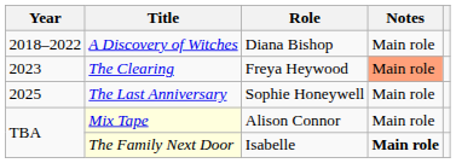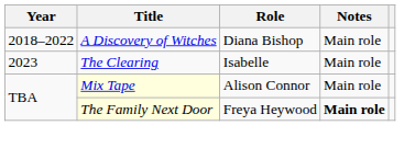The Clearing | Role: Freya Heywood -> Isabelle
The Clearing | Notes: lightsalmon background -> no background
- row: 2025 | The Last Anniversary | Sophie Honeywell | Main role
The Family Next Door | Role: Isabelle -> Freya Heywood
